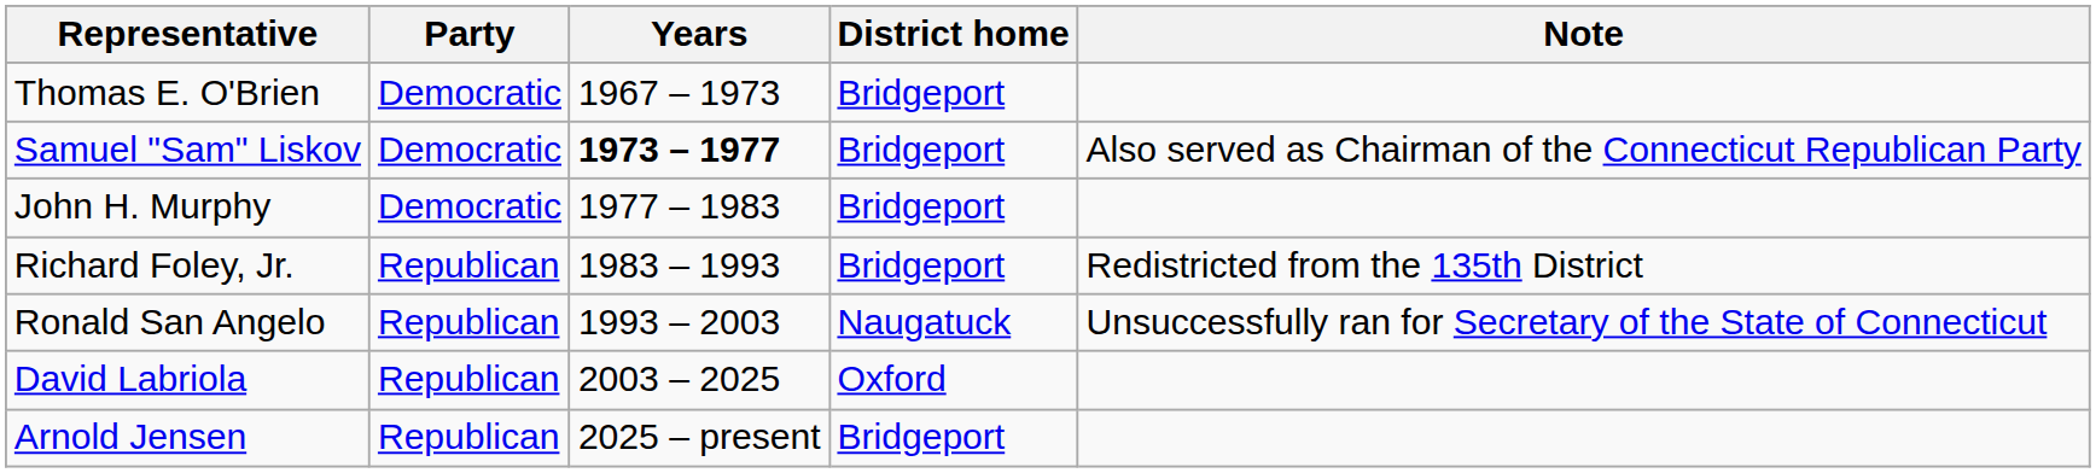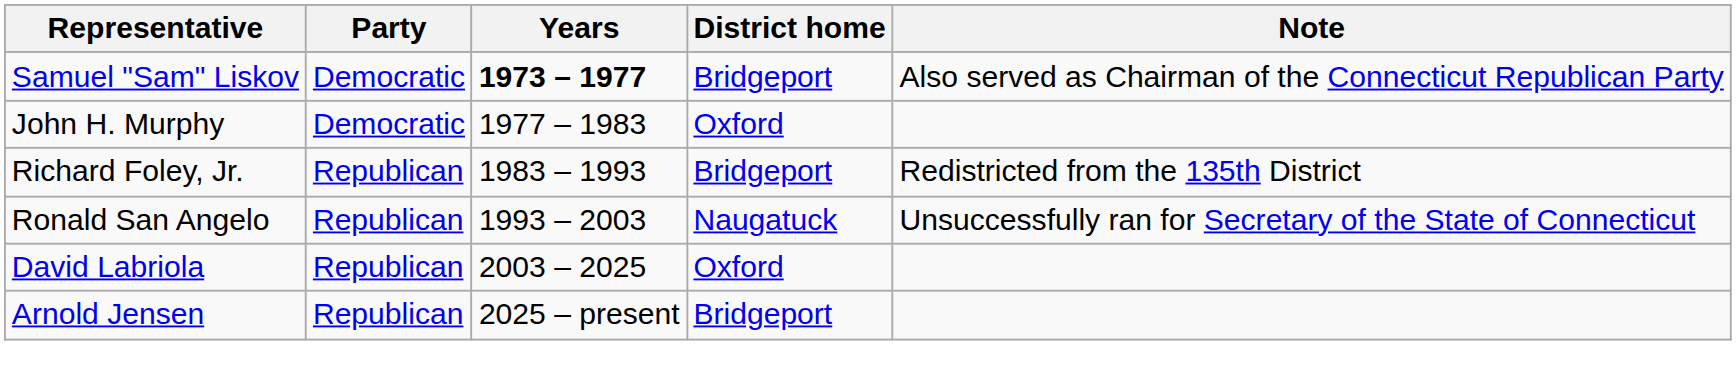- row: Thomas E. O'Brien | Democratic | 1967 – 1973 | Bridgeport
John H. Murphy | District home: Bridgeport -> Oxford
